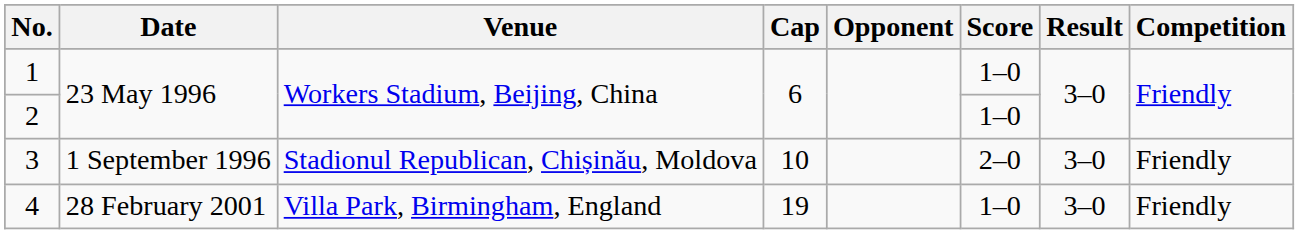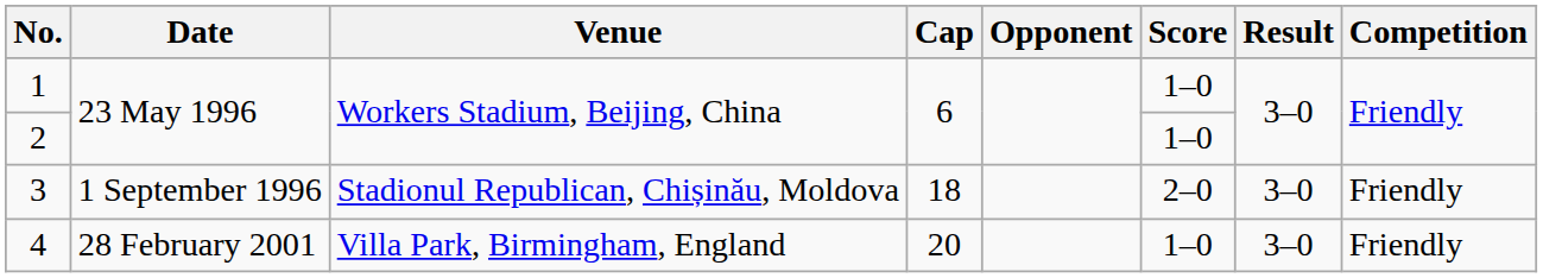3 | Cap: 10 -> 18
4 | Cap: 19 -> 20
